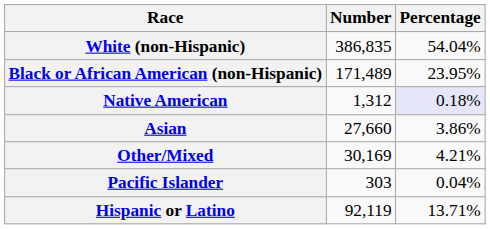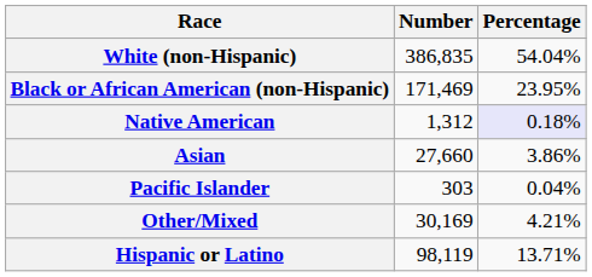Black or African American (non-Hispanic) | Number: 171,489 -> 171,469
rows swapped: Pacific Islander <-> Other/Mixed
Hispanic or Latino | Number: 92,119 -> 98,119
